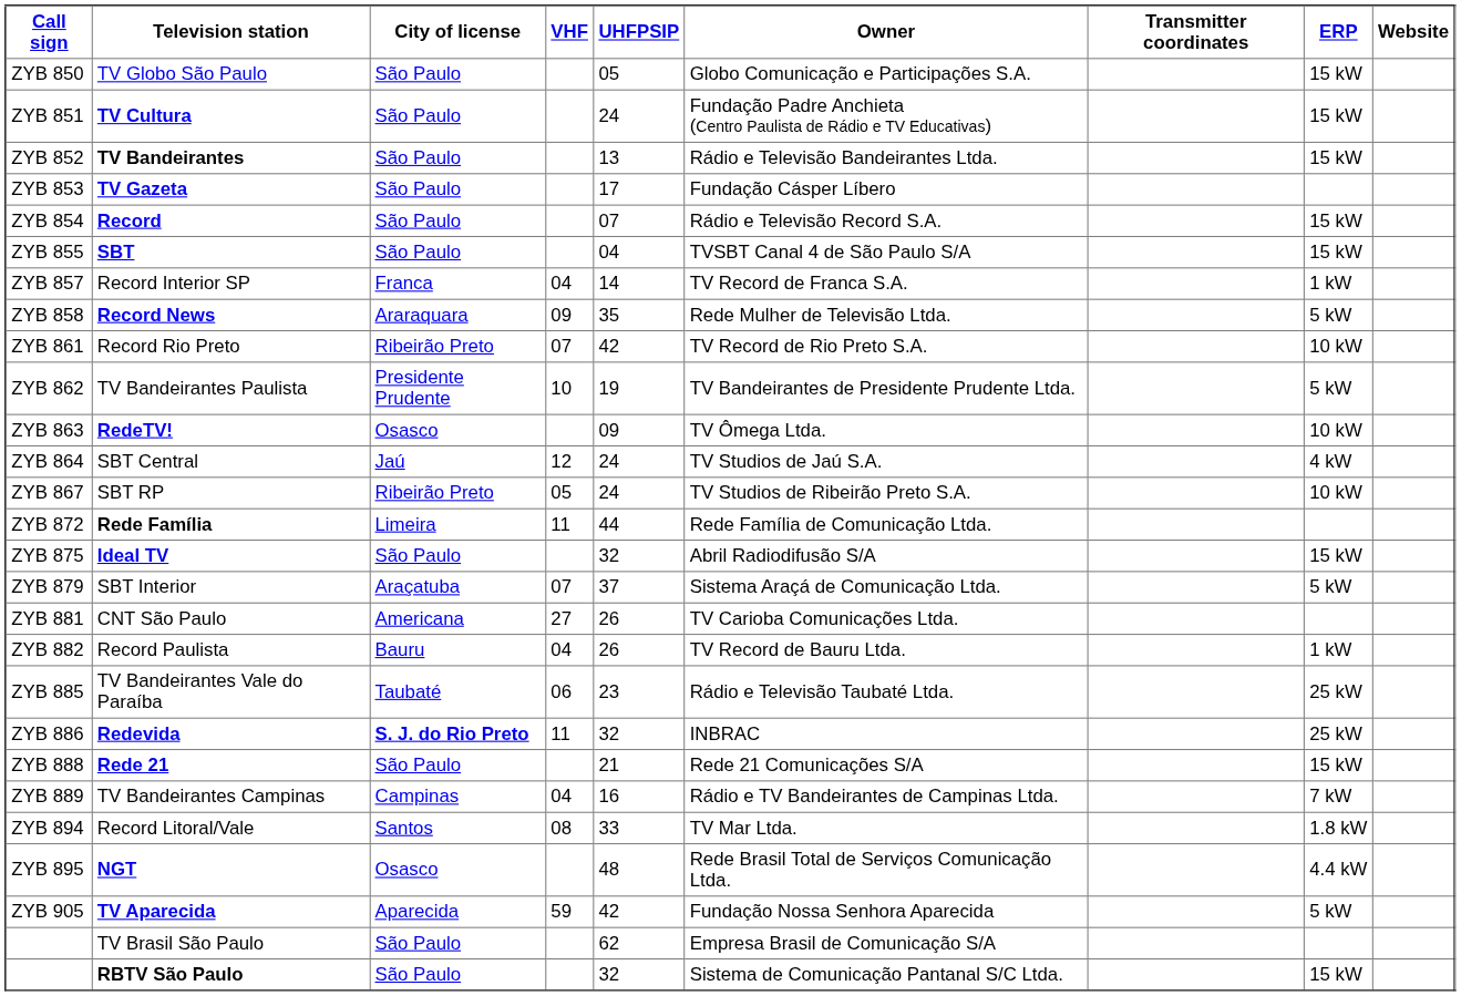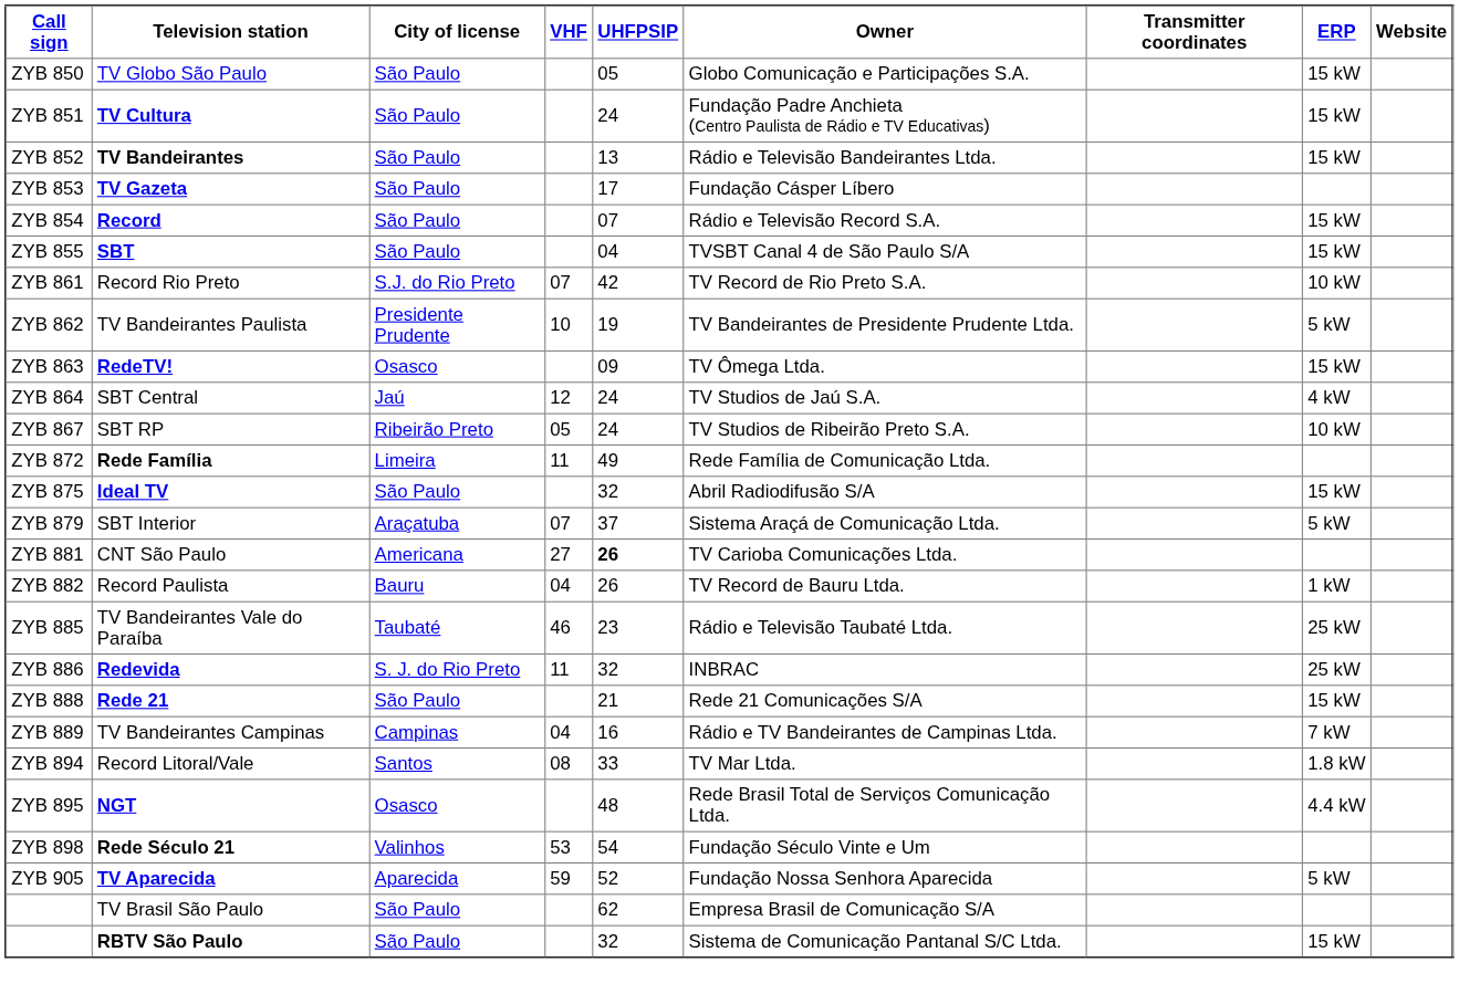- row: ZYB 857 | Record Interior SP | Franca | 04 | 14 | TV Record de Franca S.A. | 1 kW
- row: ZYB 858 | Record News | Araraquara | 09 | 35 | Rede Mulher de Televisão Ltda. | 5 kW
Record Rio Preto | City of license: Ribeirão Preto -> S.J. do Rio Preto
RedeTV! | ERP: 10 kW -> 15 kW
Rede Família | UHFPSIP: 44 -> 49
CNT São Paulo | UHFPSIP: normal -> bold
TV Bandeirantes Vale do Paraíba | VHF: 06 -> 46
Redevida | City of license: bold -> normal
+ row: ZYB 898 | Rede Século 21 | Valinhos | 53 | 54 | Fundação Século Vinte e Um
TV Aparecida | UHFPSIP: 42 -> 52
